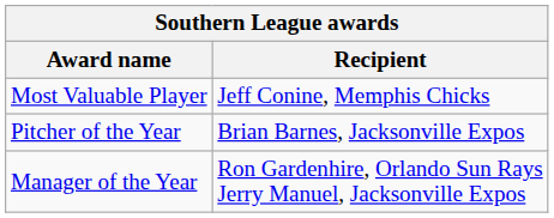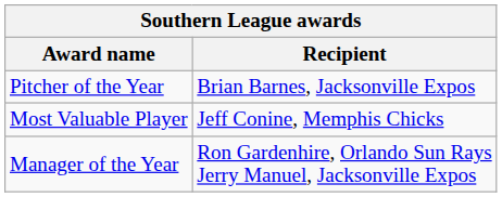rows swapped: Most Valuable Player <-> Pitcher of the Year
